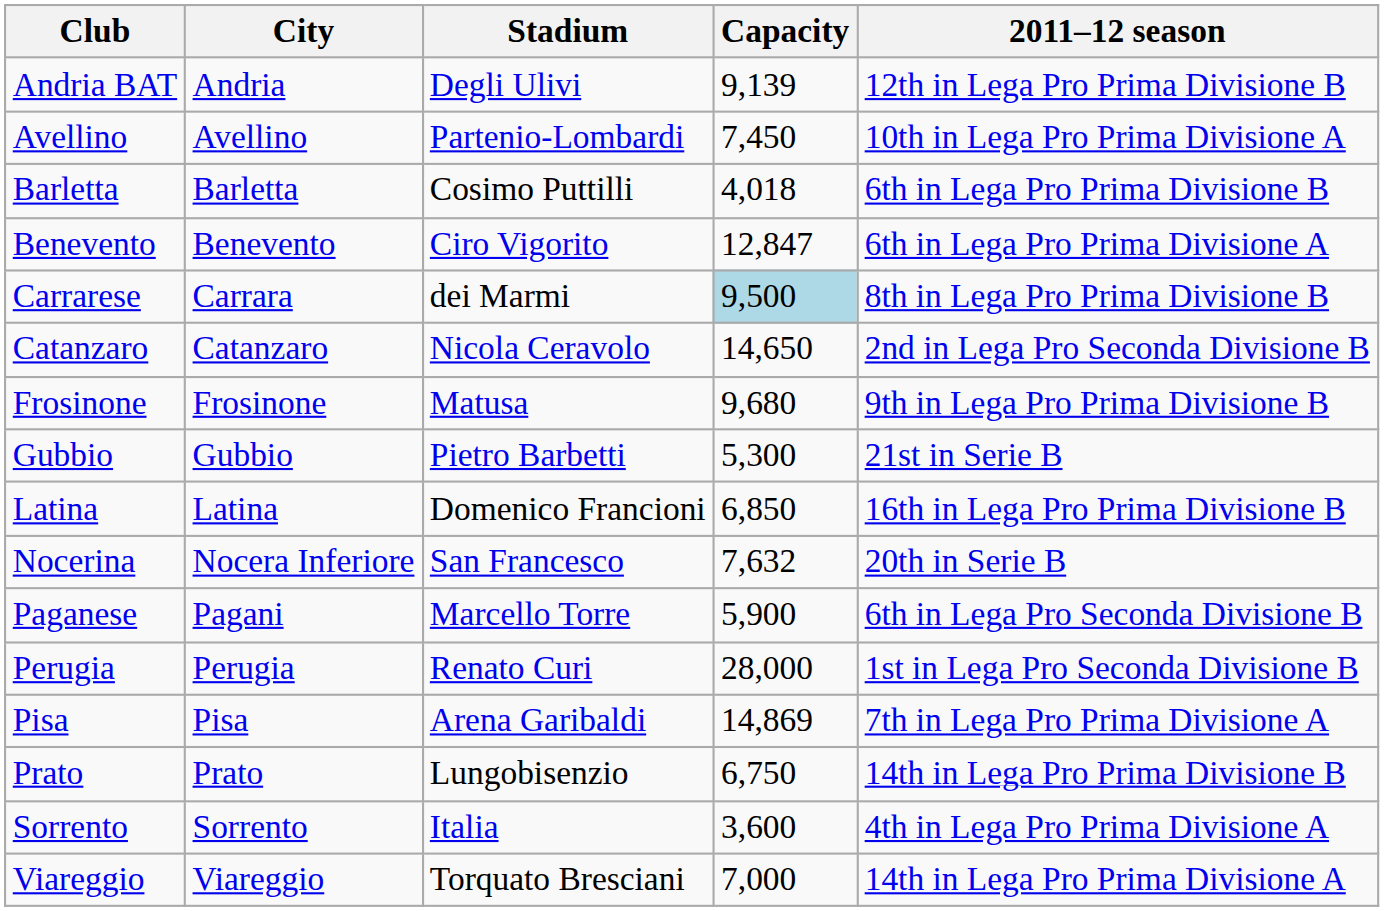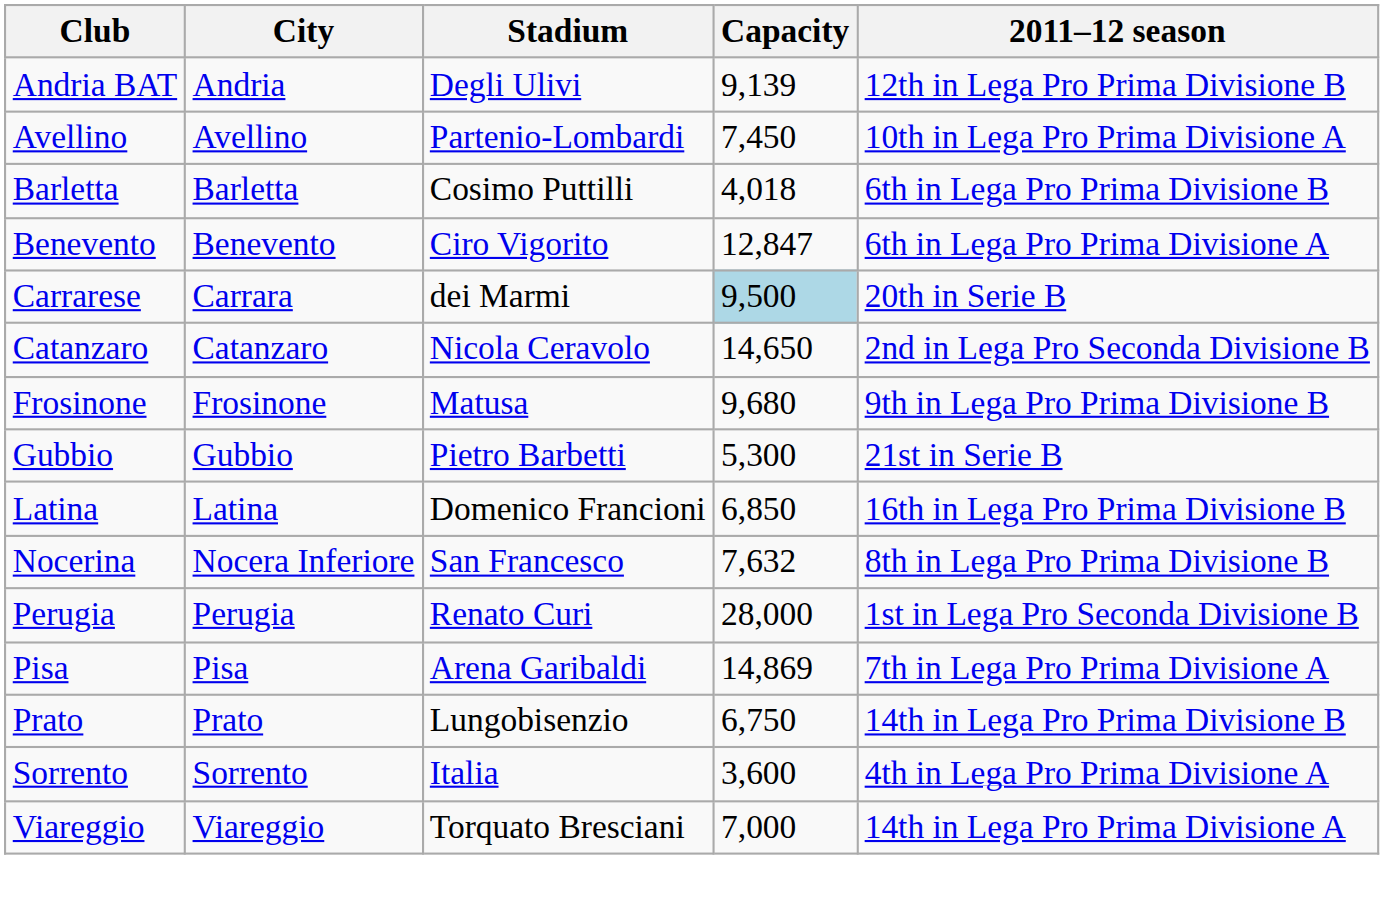Carrarese | 2011–12 season: 8th in Lega Pro Prima Divisione B -> 20th in Serie B
Nocerina | 2011–12 season: 20th in Serie B -> 8th in Lega Pro Prima Divisione B
- row: Paganese | Pagani | Marcello Torre | 5,900 | 6th in Lega Pro Seconda Divisione B
